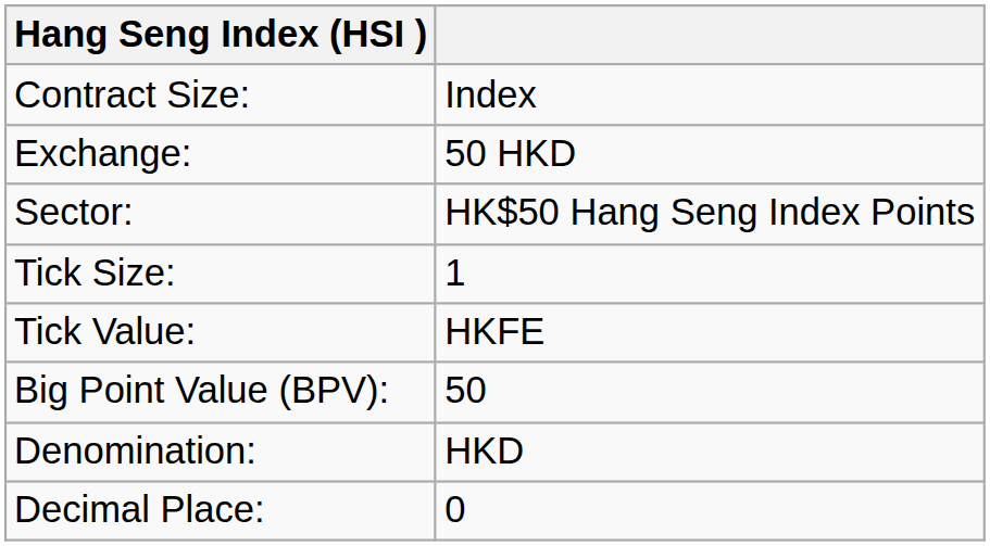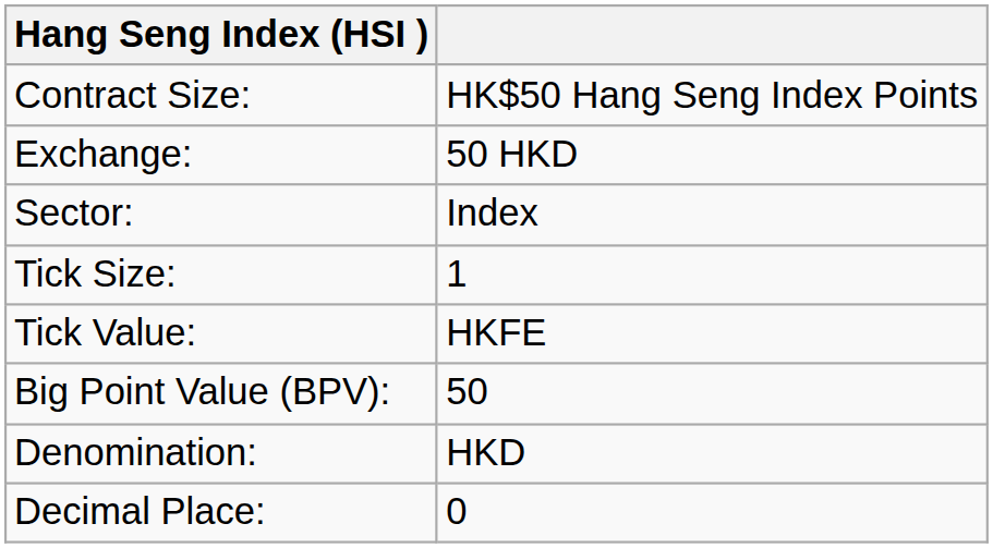Contract Size: | column 2: Index -> HK$50 Hang Seng Index Points
Sector: | column 2: HK$50 Hang Seng Index Points -> Index
